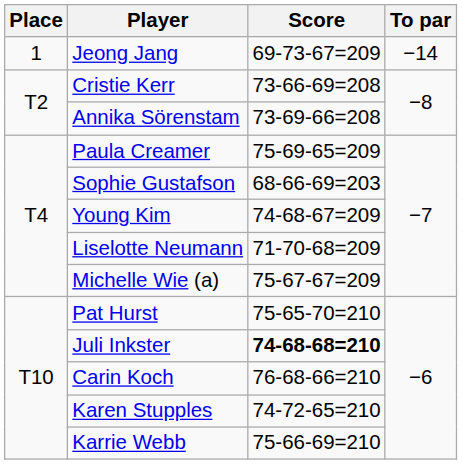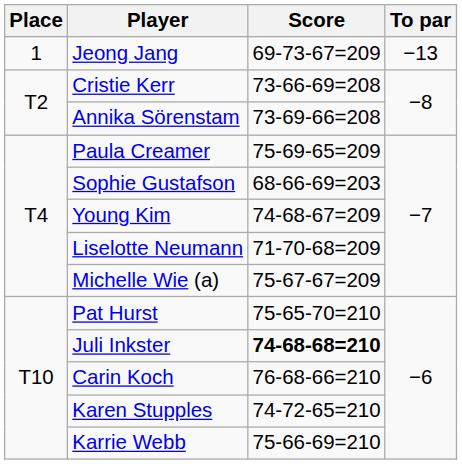Jeong Jang | To par: −14 -> −13
